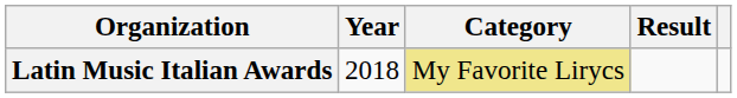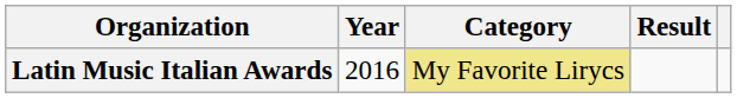Latin Music Italian Awards | Year: 2018 -> 2016
